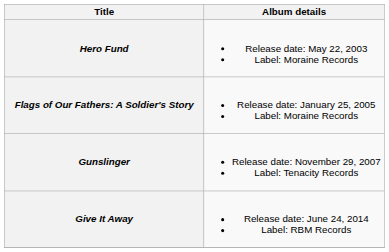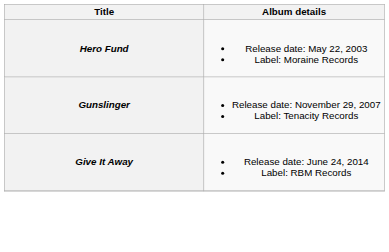- row: Flags of Our Fathers: A Soldier's Story | Release date: January 25, 2005 Label: Moraine Records
